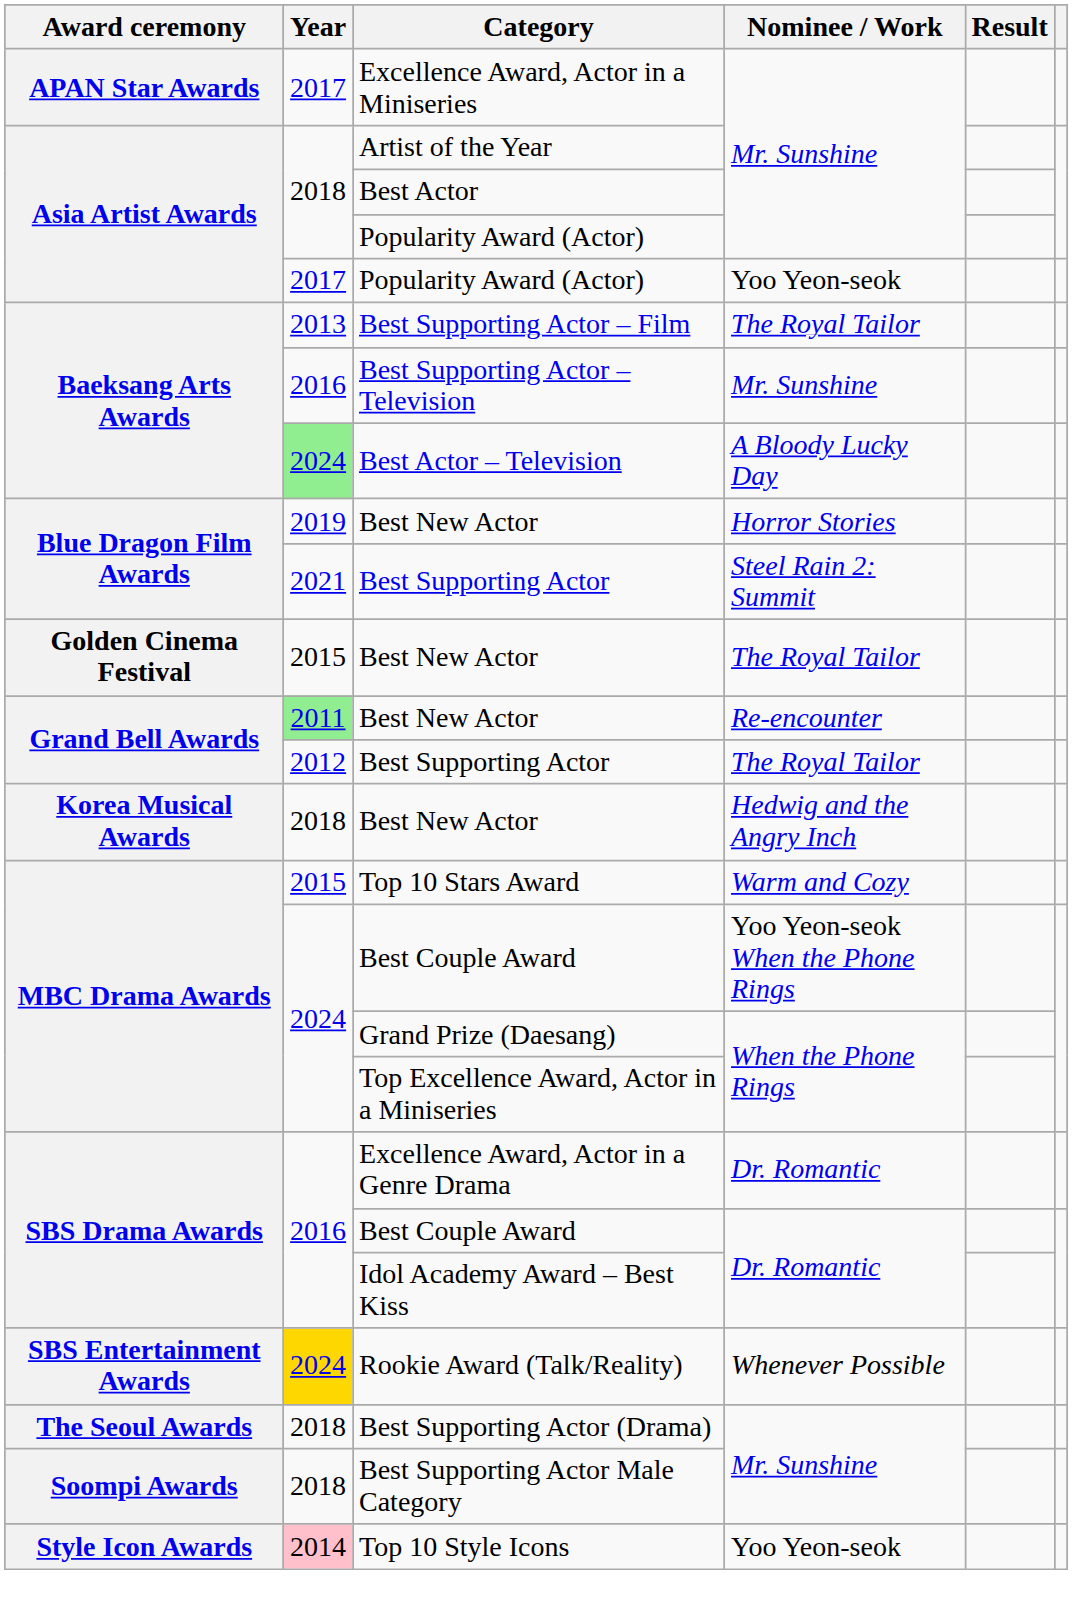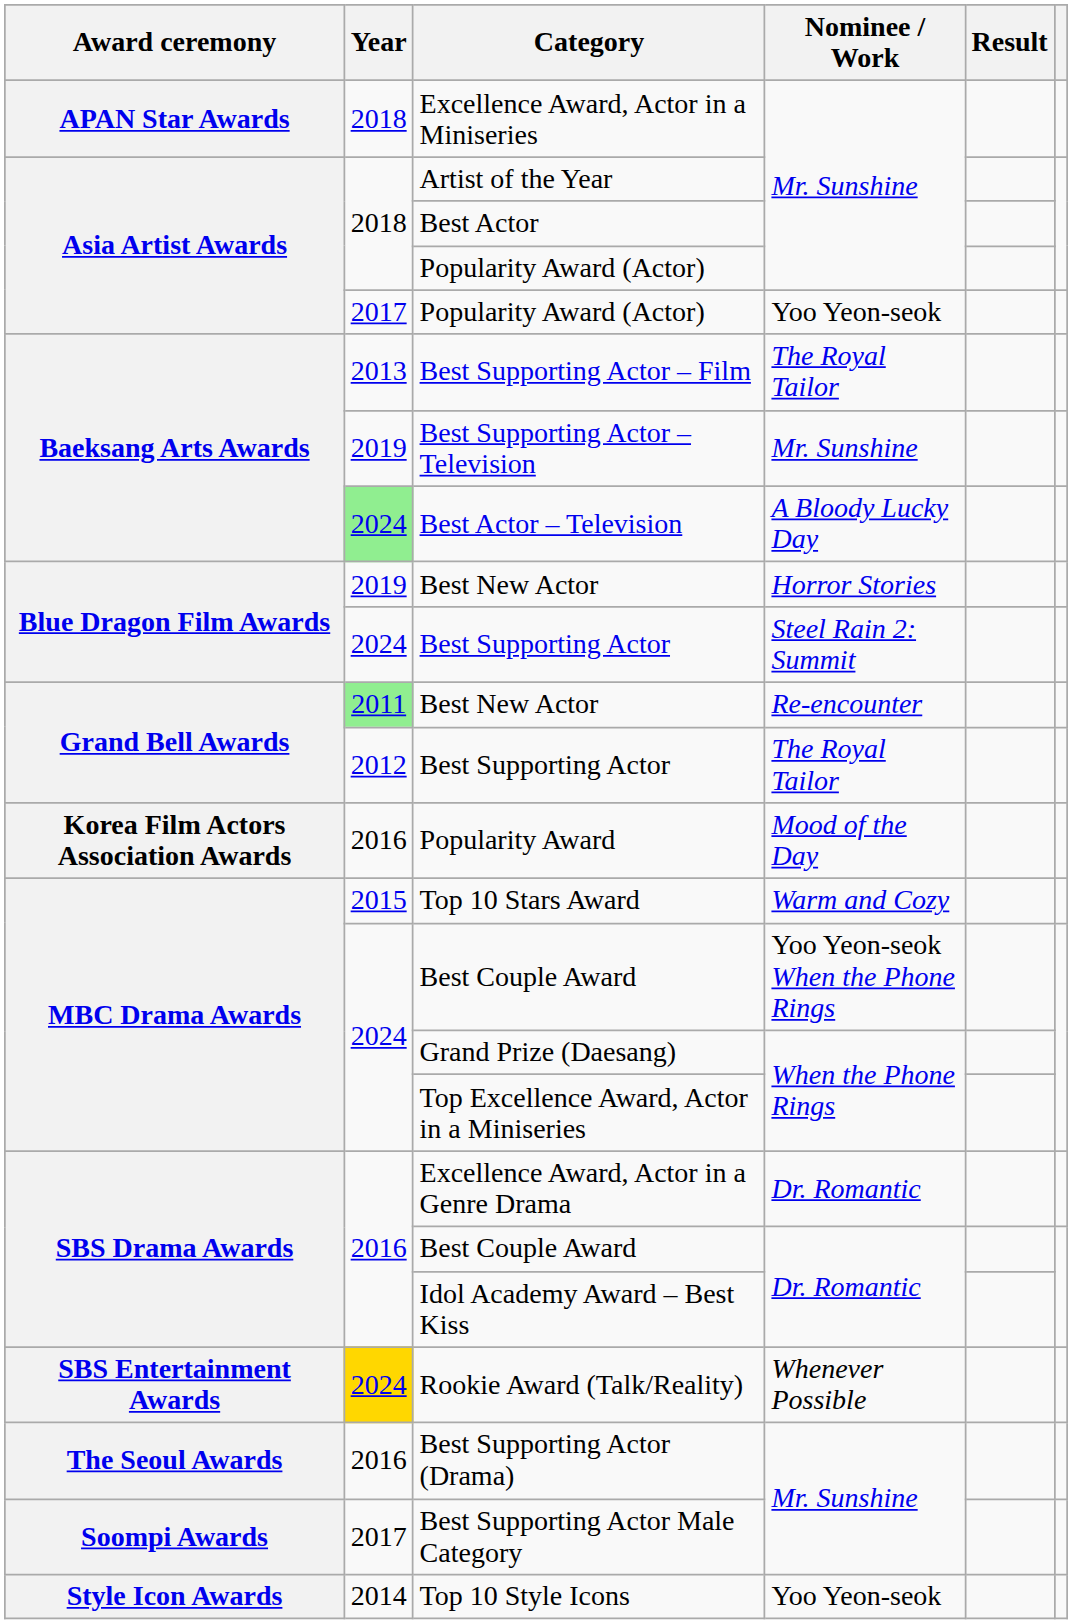Excellence Award, Actor in a Miniseries | Year: 2017 -> 2018
Best Supporting Actor – Television | Year: 2016 -> 2019
Best Supporting Actor / Steel Rain 2: Summit | Year: 2021 -> 2024
- row: Golden Cinema Festival | 2015 | Best New Actor | The Royal Tailor
+ row: Korea Film Actors Association Awards | 2016 | Popularity Award | Mood of the Day
- row: Korea Musical Awards | 2018 | Best New Actor | Hedwig and the Angry Inch
Best Supporting Actor (Drama) | Year: 2018 -> 2016
Best Supporting Actor Male Category | Year: 2018 -> 2017
Top 10 Style Icons | Year: pink background -> no background
